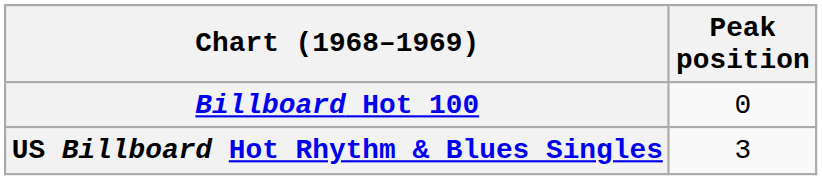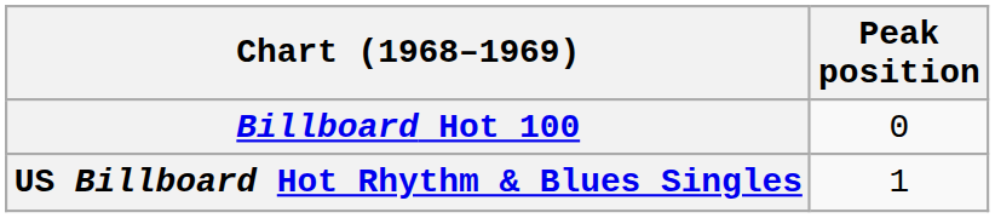US Billboard Hot Rhythm & Blues Singles | Peak position: 3 -> 1
